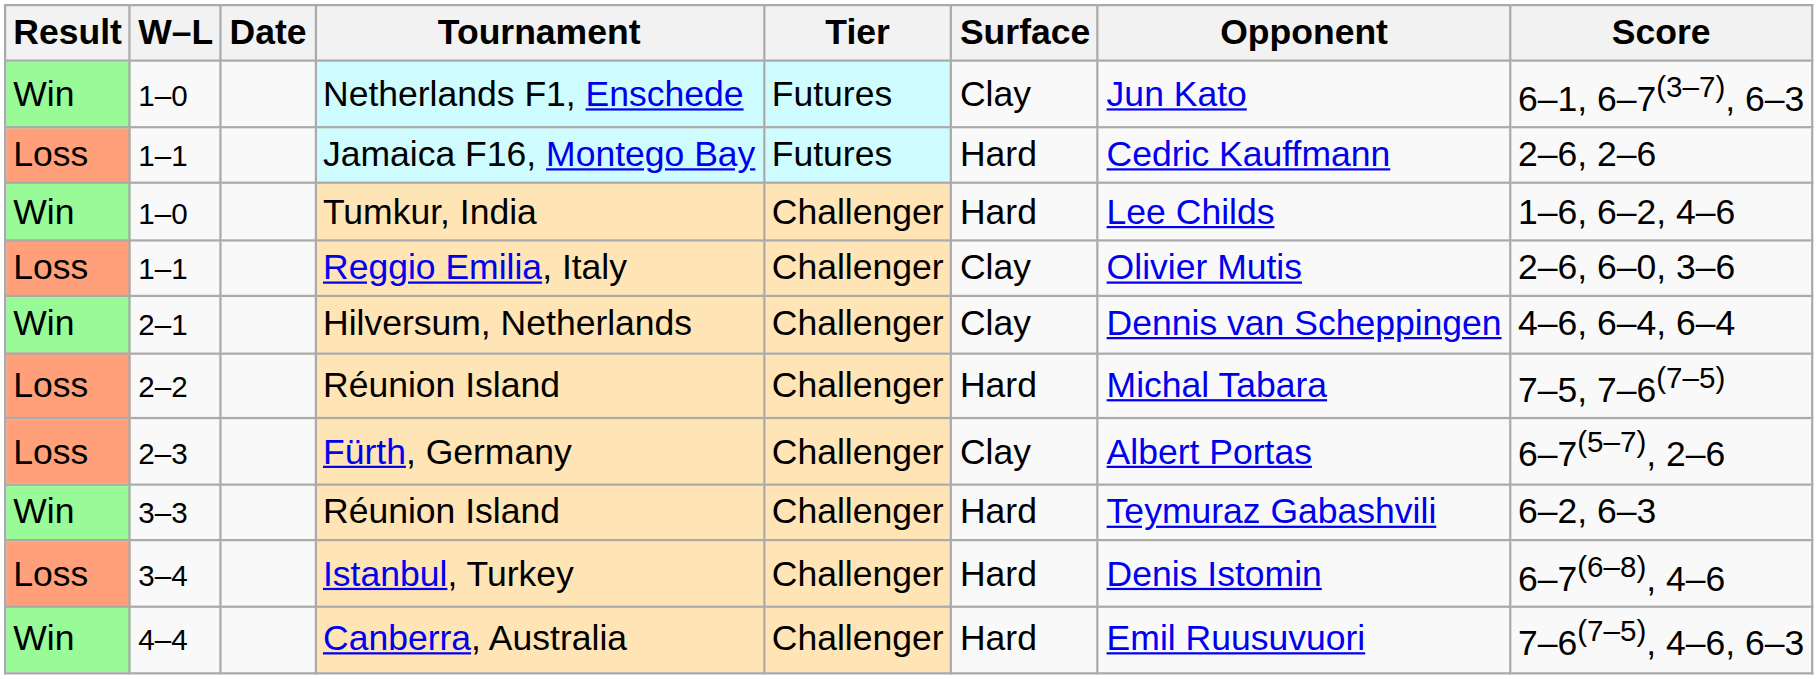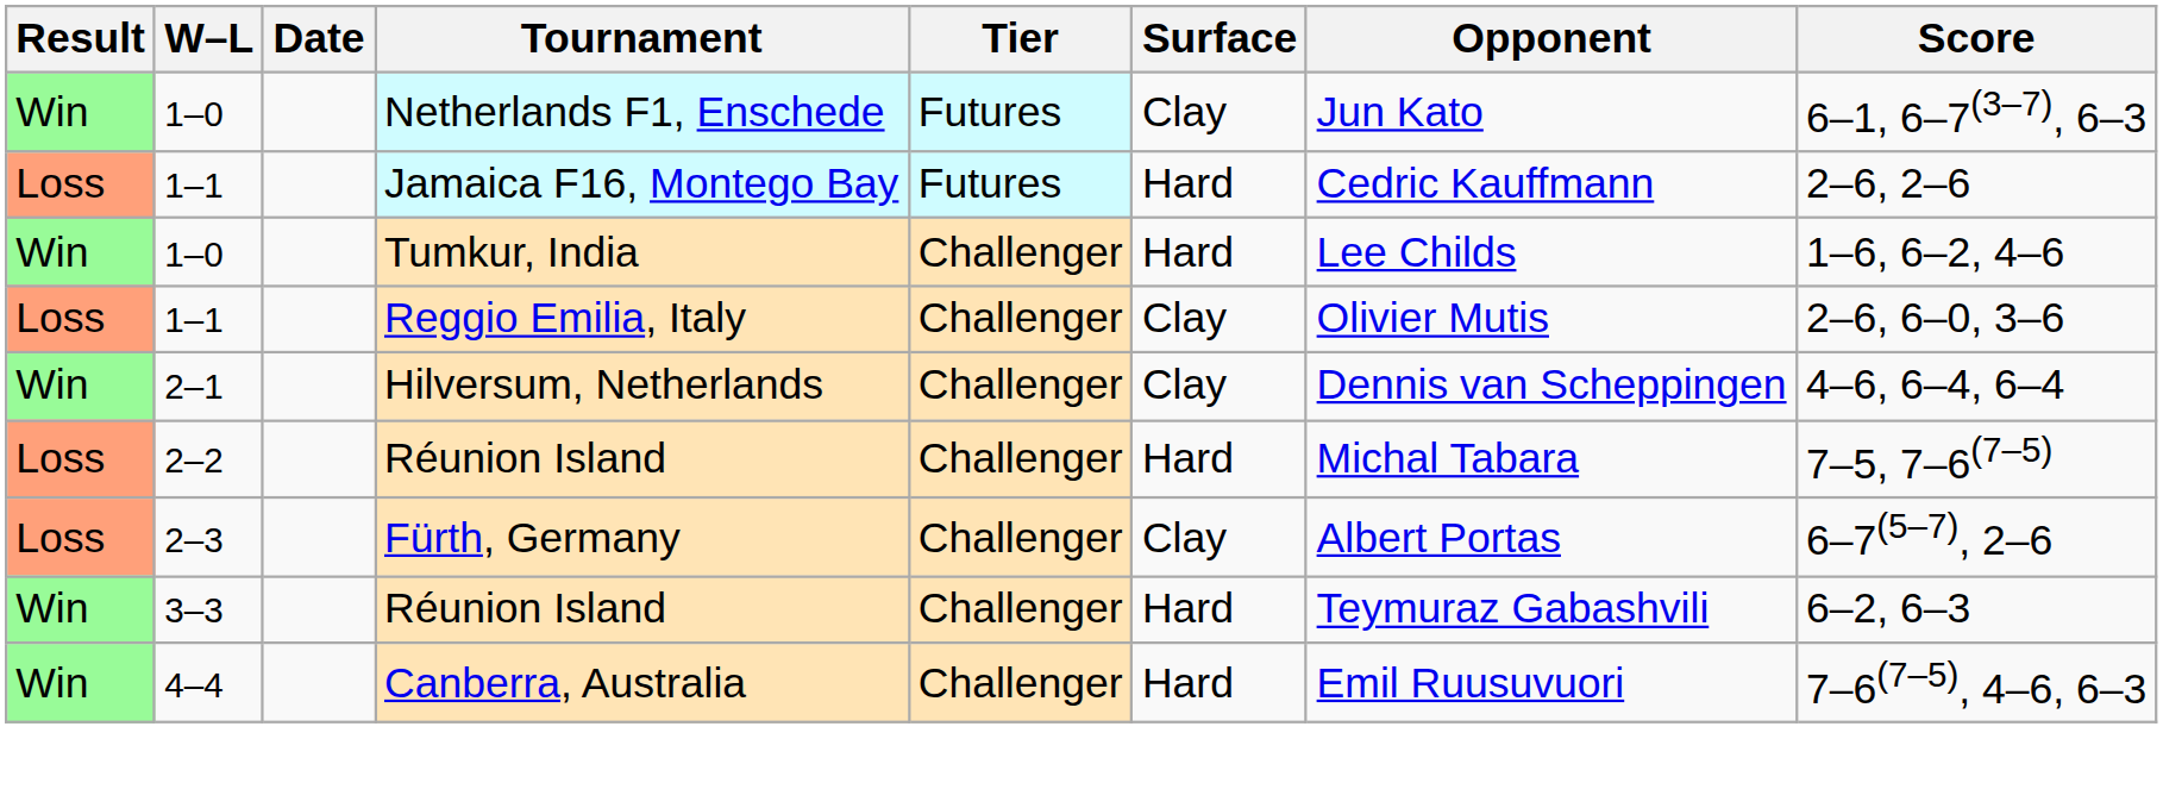- row: Loss | 3–4 | Istanbul, Turkey | Challenger | Hard | Denis Istomin | 6–7(6–8), 4–6
